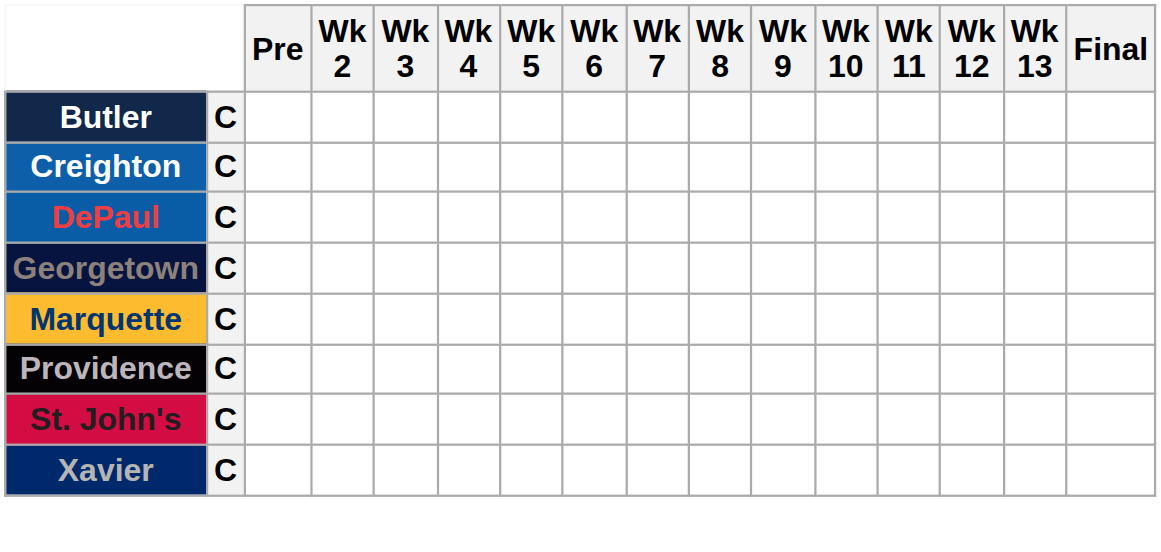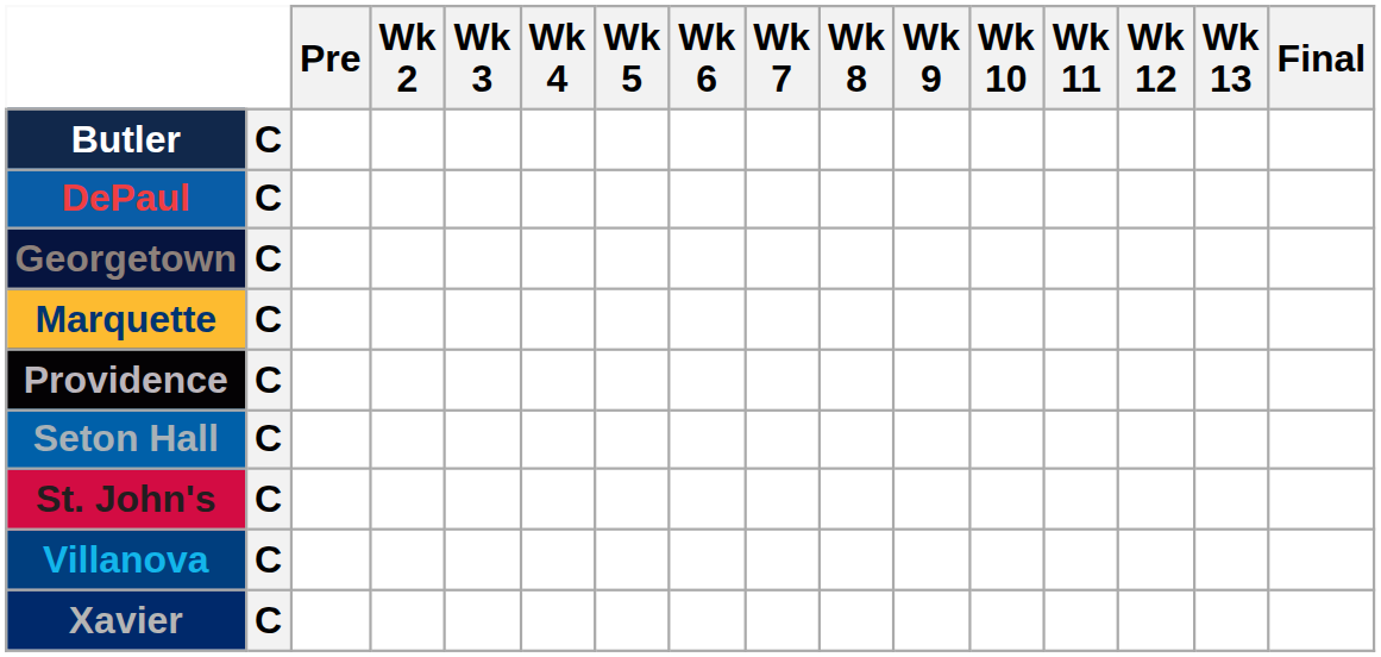- row: Creighton | C
+ row: Seton Hall | C
+ row: Villanova | C
